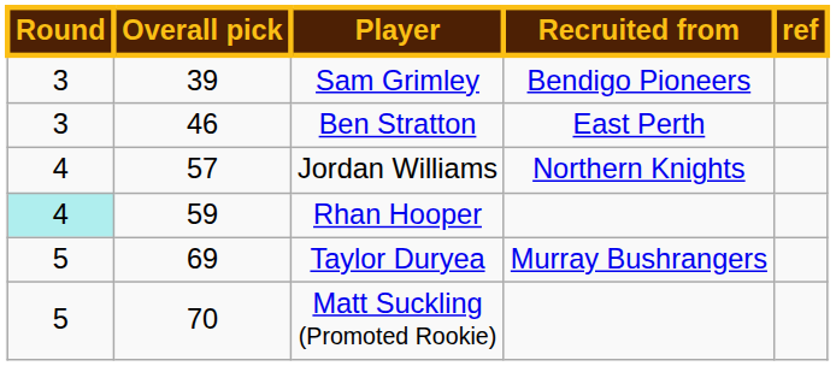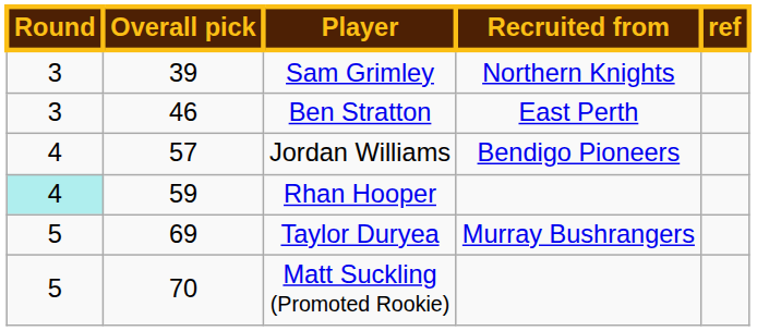Sam Grimley | Recruited from: Bendigo Pioneers -> Northern Knights
Jordan Williams | Recruited from: Northern Knights -> Bendigo Pioneers
